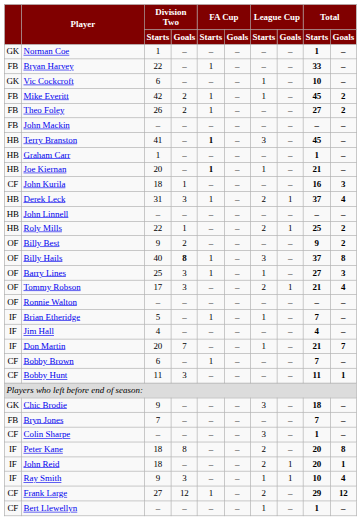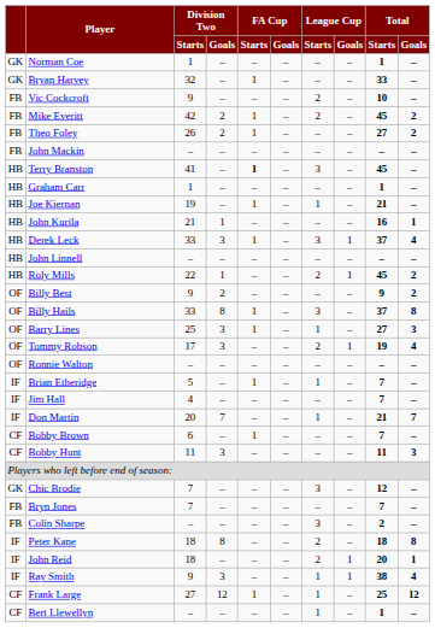Bryan Harvey | column 1: FB -> GK
Bryan Harvey | Division Two / Starts: 22 -> 32
Vic Cockcroft | column 1: GK -> FB
Vic Cockcroft | Division Two / Starts: 6 -> 9
Vic Cockcroft | League Cup / Starts: 1 -> 2
Mike Everitt | League Cup / Starts: 1 -> 2
Joe Kiernan | Division Two / Starts: 20 -> 19
Joe Kiernan | FA Cup / Starts: bold -> normal
John Kurila | column 1: CF -> HB
John Kurila | Division Two / Starts: 18 -> 21
John Kurila | Total / Goals: 3 -> 1
Derek Leck | Division Two / Starts: 31 -> 33
Derek Leck | League Cup / Starts: 2 -> 3
Roly Mills | Total / Starts: 25 -> 45
Billy Hails | Division Two / Starts: 40 -> 33
Billy Hails | Division Two / Goals: bold -> normal
Tommy Robson | Total / Starts: 21 -> 19
Jim Hall | Total / Starts: 4 -> 7
Bobby Hunt | Total / Goals: 1 -> 3
Chic Brodie | Division Two / Starts: 9 -> 7
Chic Brodie | Total / Starts: 18 -> 12
Colin Sharpe | column 1: CF -> FB
Colin Sharpe | Total / Starts: 1 -> 2
Peter Kane | Total / Starts: 20 -> 18
Ray Smith | Total / Starts: 10 -> 38
Frank Large | League Cup / Starts: 2 -> 1
Frank Large | Total / Starts: 29 -> 25
